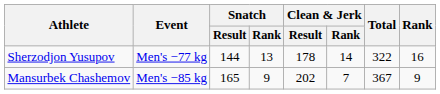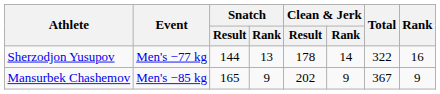Mansurbek Chashemov | Clean & Jerk / Rank: 7 -> 9
